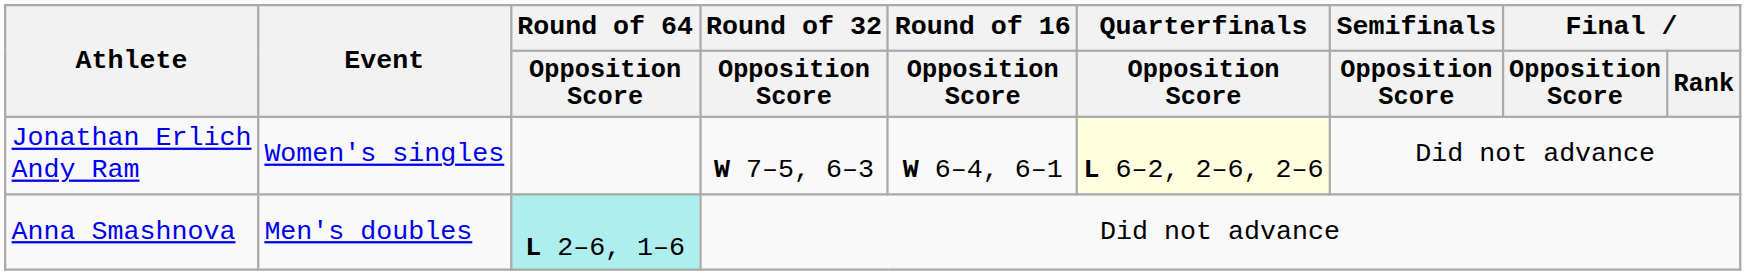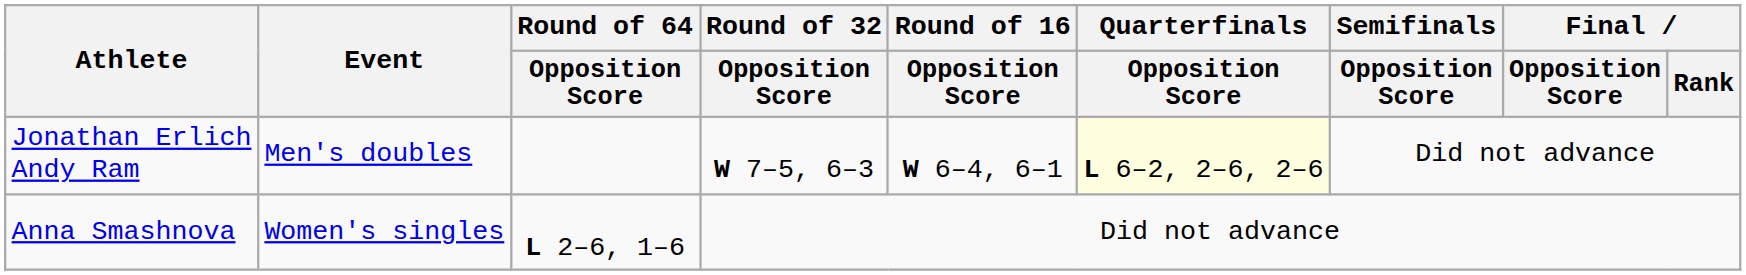Jonathan Erlich Andy Ram | Event: Women's singles -> Men's doubles
Anna Smashnova | Event: Men's doubles -> Women's singles
Anna Smashnova | Round of 64 / Opposition Score: paleturquoise background -> no background
